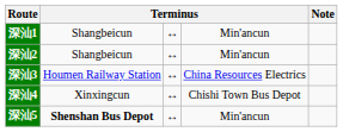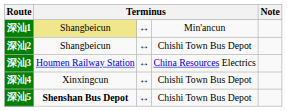深汕1 | column 2: no background -> khaki background
深汕2 | column 4: Min'ancun -> Chishi Town Bus Depot
深汕5 | column 4: Min'ancun -> Chishi Town Bus Depot
